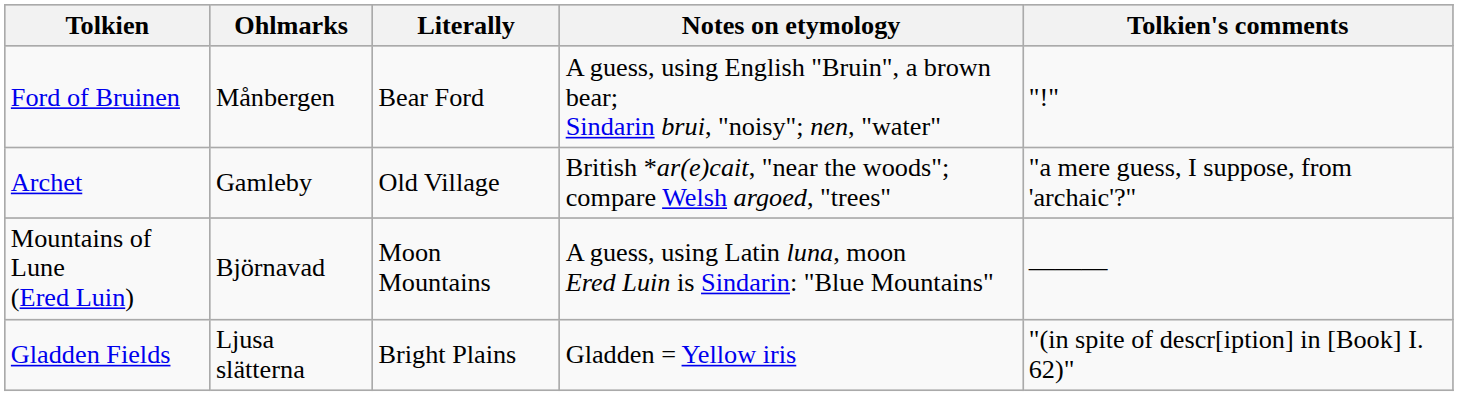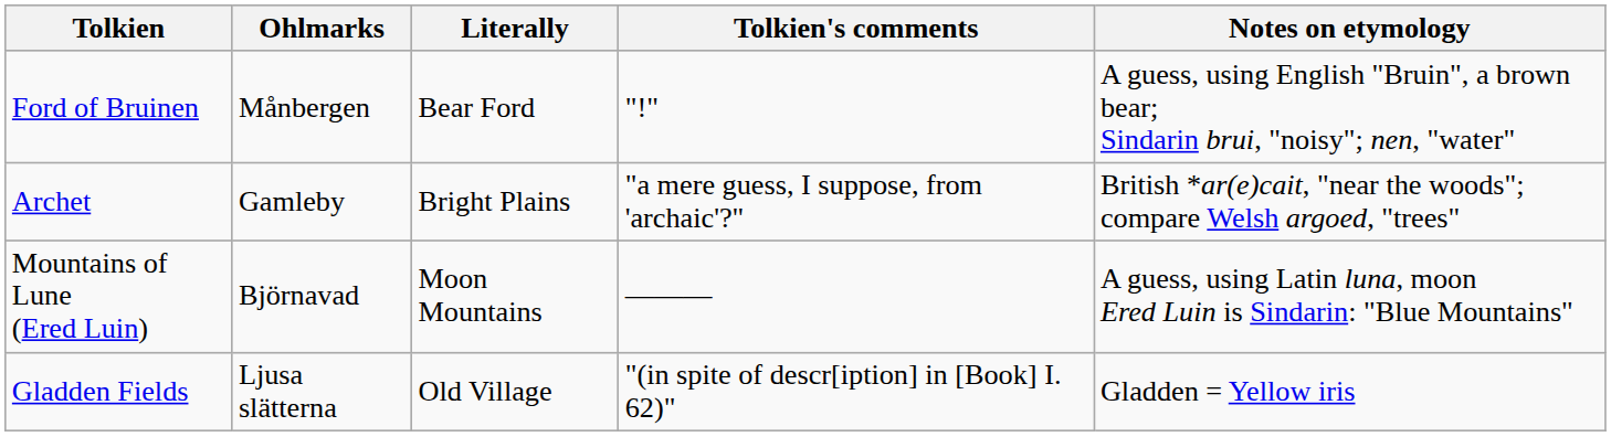columns swapped: Tolkien's comments <-> Notes on etymology
Archet | Literally: Old Village -> Bright Plains
Gladden Fields | Literally: Bright Plains -> Old Village
